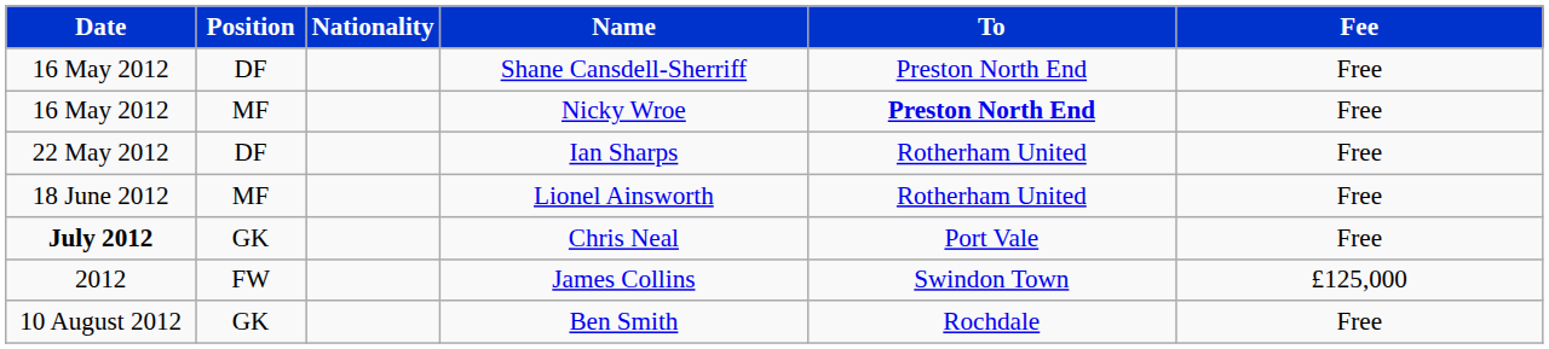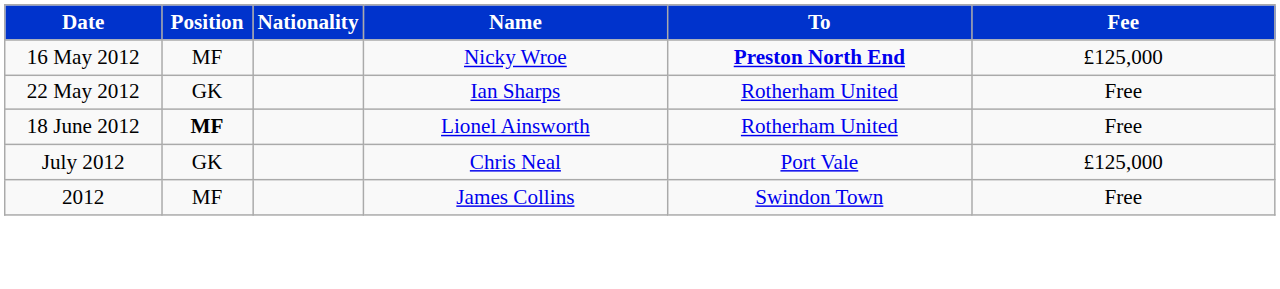- row: 16 May 2012 | DF | Shane Cansdell-Sherriff | Preston North End | Free
Nicky Wroe | Fee: Free -> £125,000
Ian Sharps | Position: DF -> GK
Lionel Ainsworth | Position: normal -> bold
Chris Neal | Date: bold -> normal
Chris Neal | Fee: Free -> £125,000
James Collins | Position: FW -> MF
James Collins | Fee: £125,000 -> Free
- row: 10 August 2012 | GK | Ben Smith | Rochdale | Free
